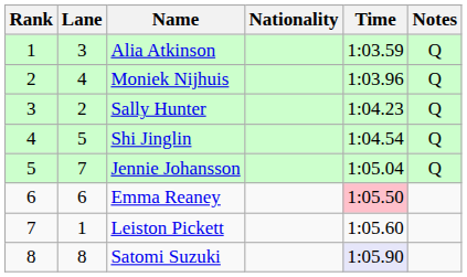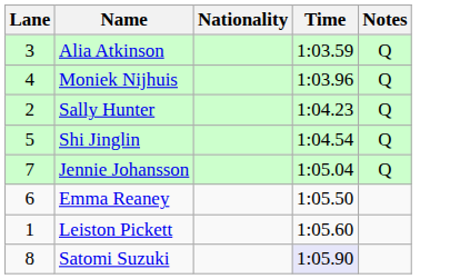- column: Rank | 1 | 2 | 3 | 4 | 5 | 6 | 7 | 8
Emma Reaney | Time: pink background -> no background
